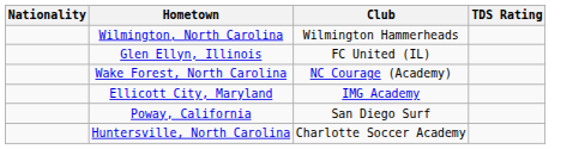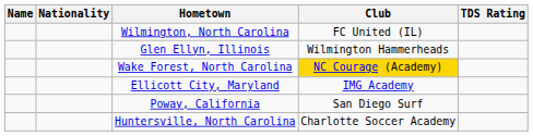+ column: Name
Wilmington, North Carolina | Club: Wilmington Hammerheads -> FC United (IL)
Glen Ellyn, Illinois | Club: FC United (IL) -> Wilmington Hammerheads
Wake Forest, North Carolina | Club: no background -> gold background
